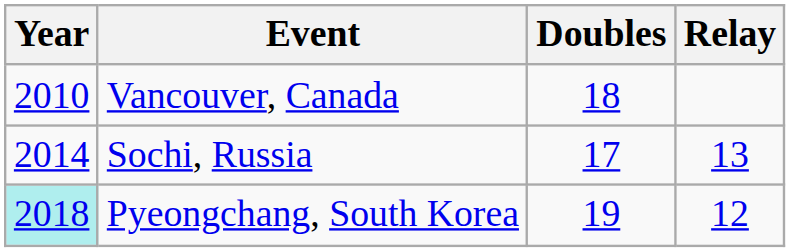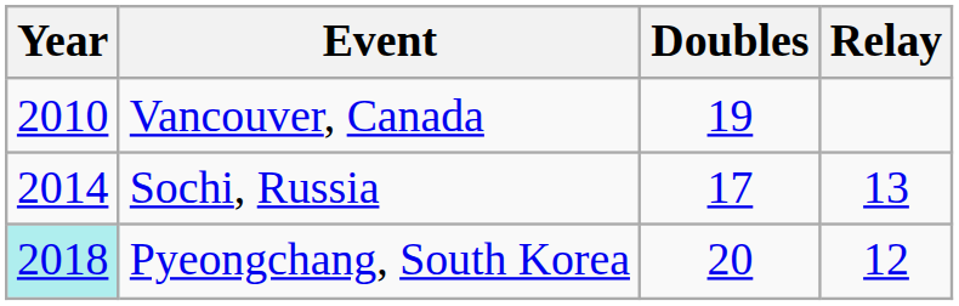Vancouver, Canada | Doubles: 18 -> 19
Pyeongchang, South Korea | Doubles: 19 -> 20
